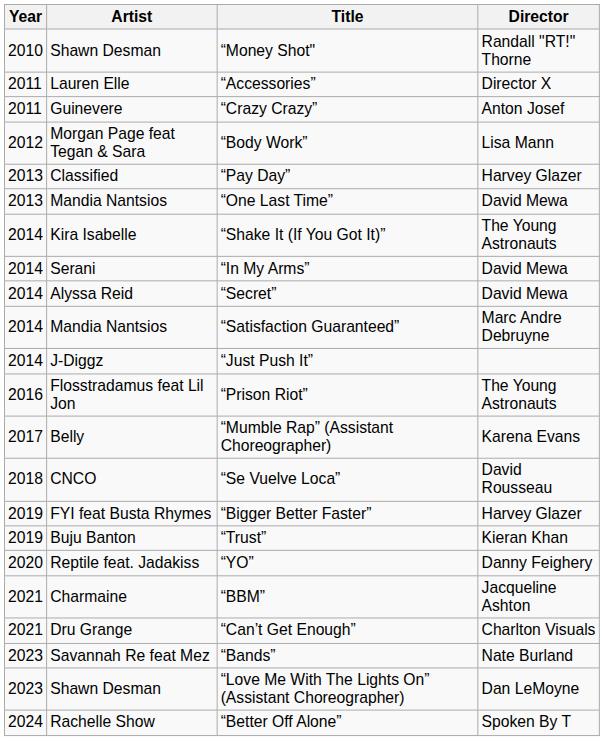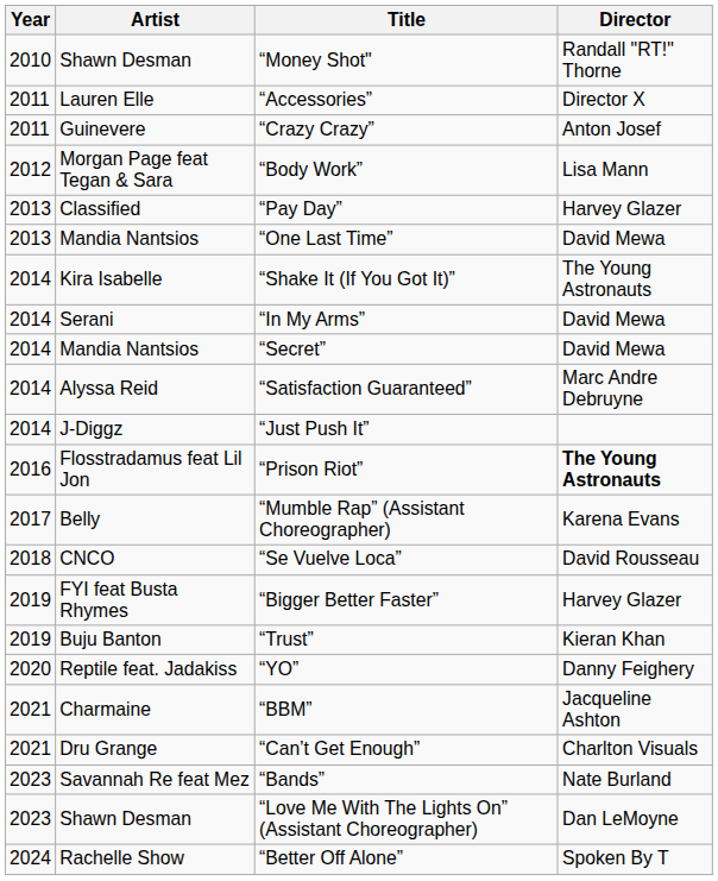“Secret” | Artist: Alyssa Reid -> Mandia Nantsios
“Satisfaction Guaranteed” | Artist: Mandia Nantsios -> Alyssa Reid
“Prison Riot” | Director: normal -> bold
